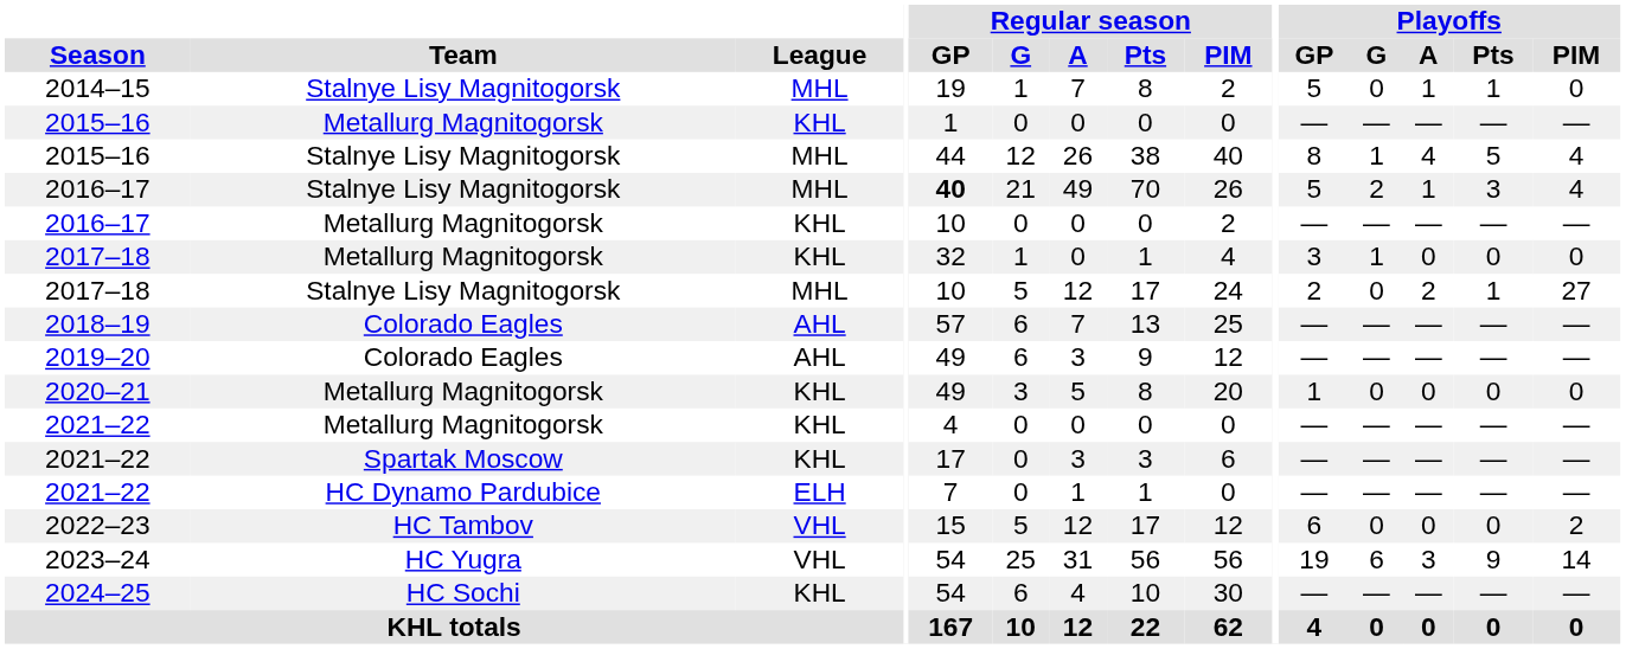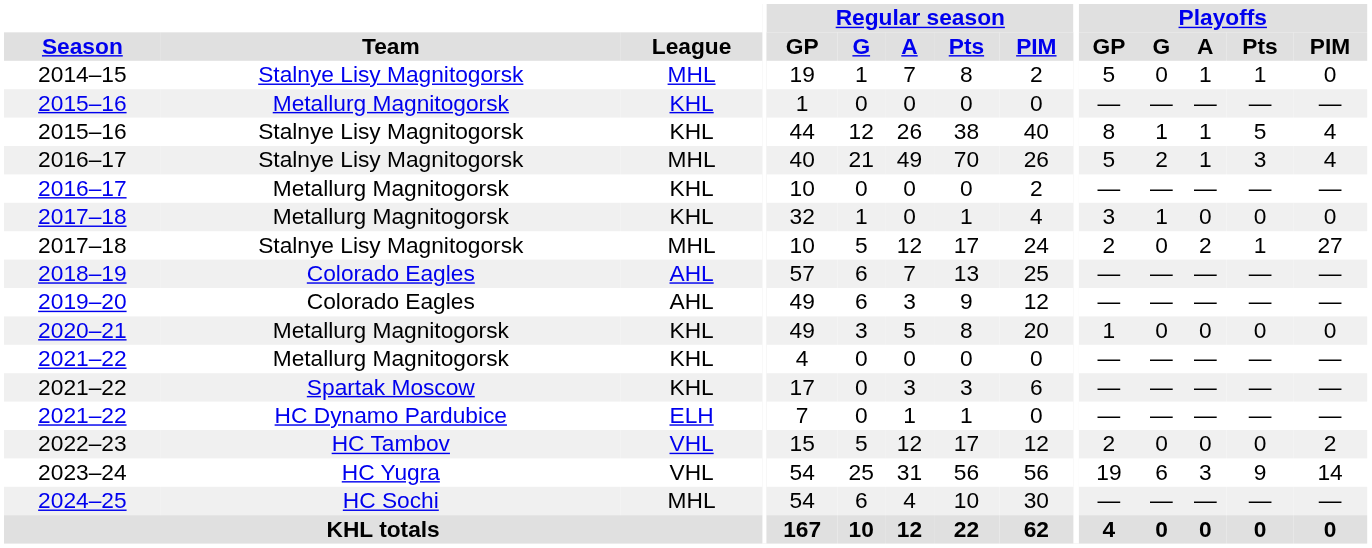2015–16 / Stalnye Lisy Magnitogorsk | League: MHL -> KHL
2015–16 / Stalnye Lisy Magnitogorsk | Playoffs / A: 4 -> 1
2016–17 / Stalnye Lisy Magnitogorsk | Regular season / GP: bold -> normal
2022–23 | Playoffs / GP: 6 -> 2
2024–25 | League: KHL -> MHL
